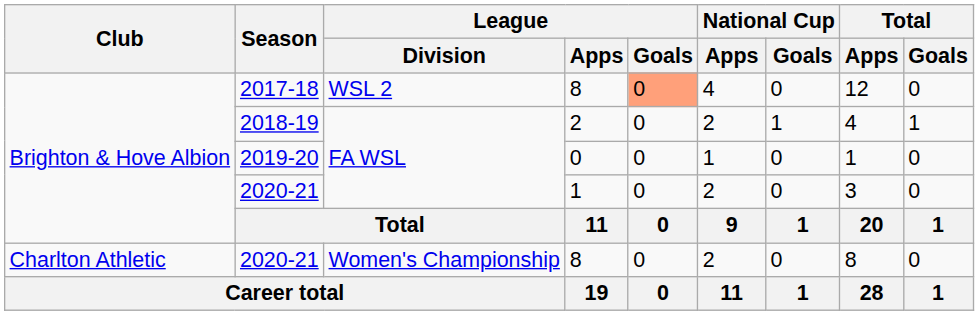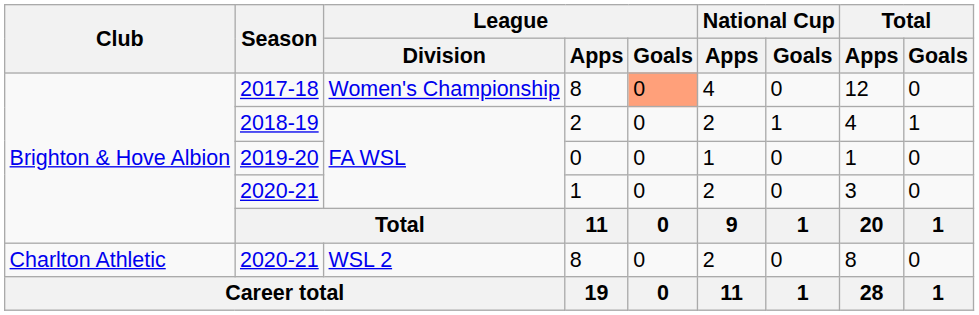2017-18 | League / Division: WSL 2 -> Women's Championship
2020-21 / 8 | League / Division: Women's Championship -> WSL 2
